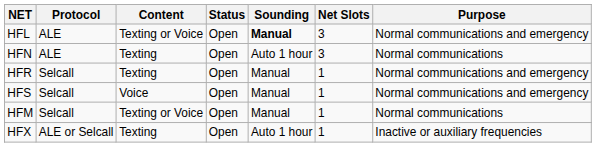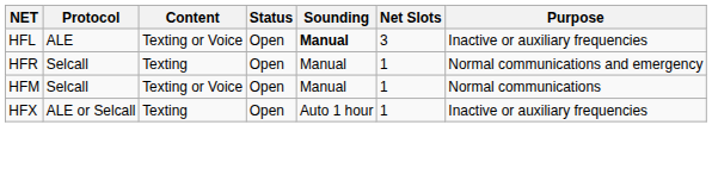HFL | Purpose: Normal communications and emergency -> Inactive or auxiliary frequencies
- row: HFN | ALE | Texting | Open | Auto 1 hour | 3 | Normal communications
- row: HFS | Selcall | Voice | Open | Manual | 1 | Normal communications and emergency
